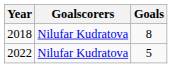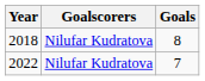2022 | Goals: 5 -> 7
